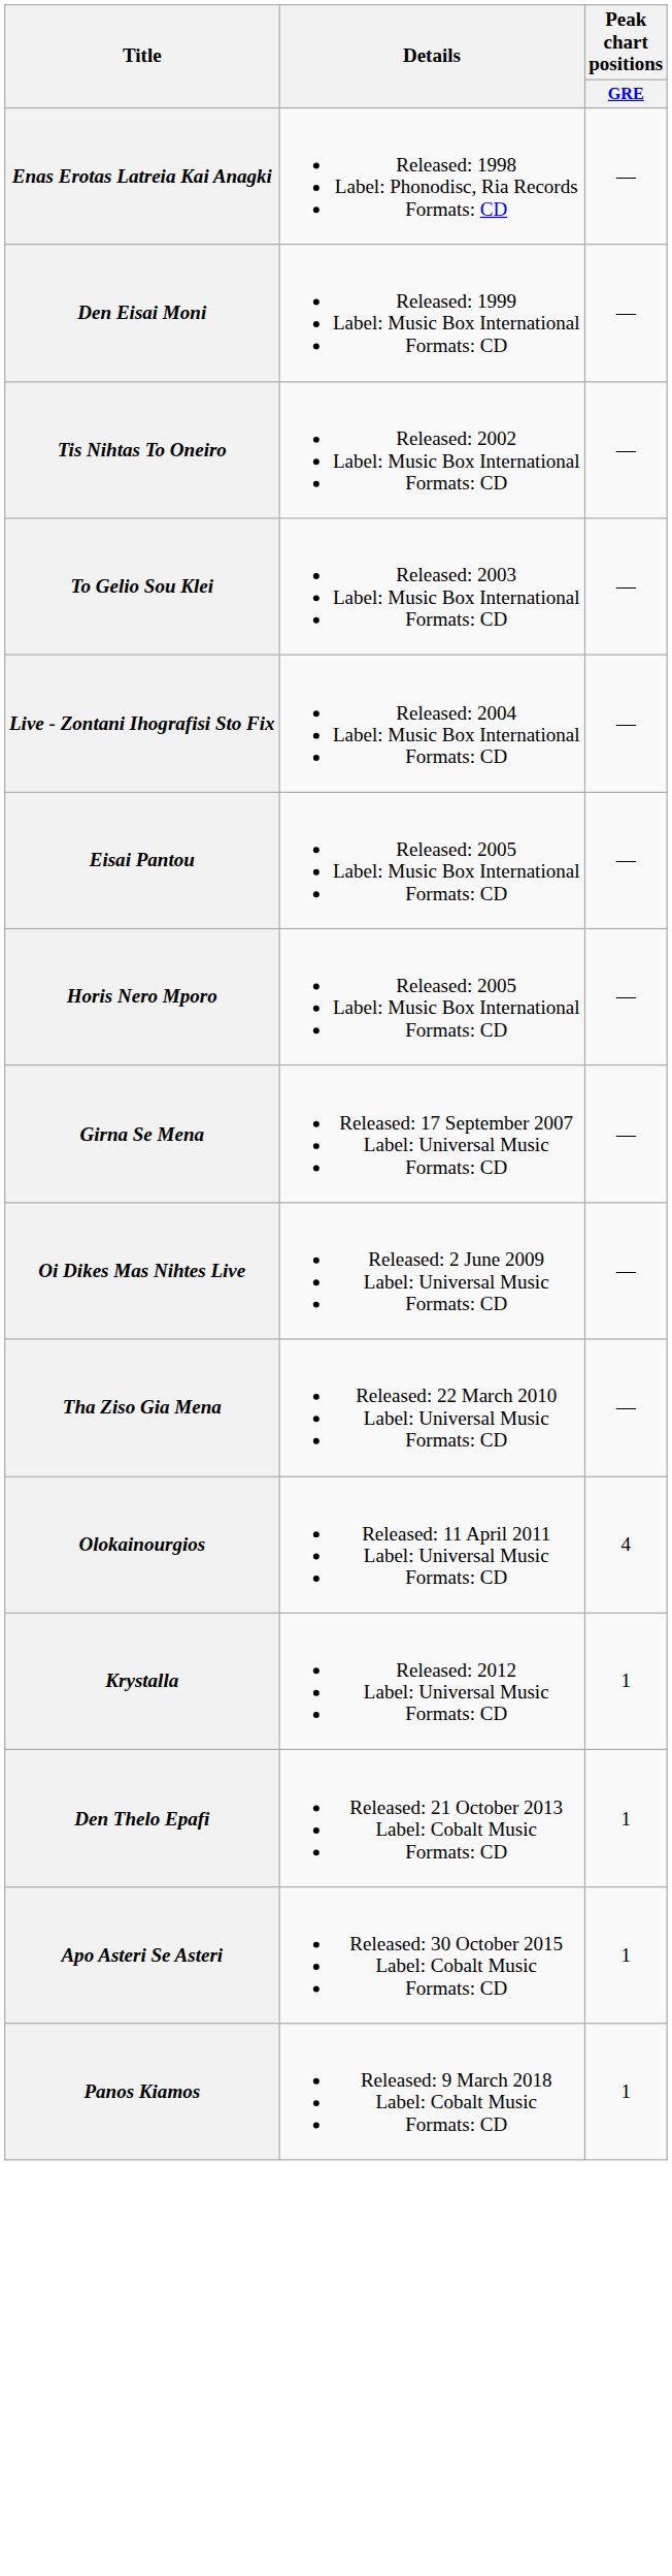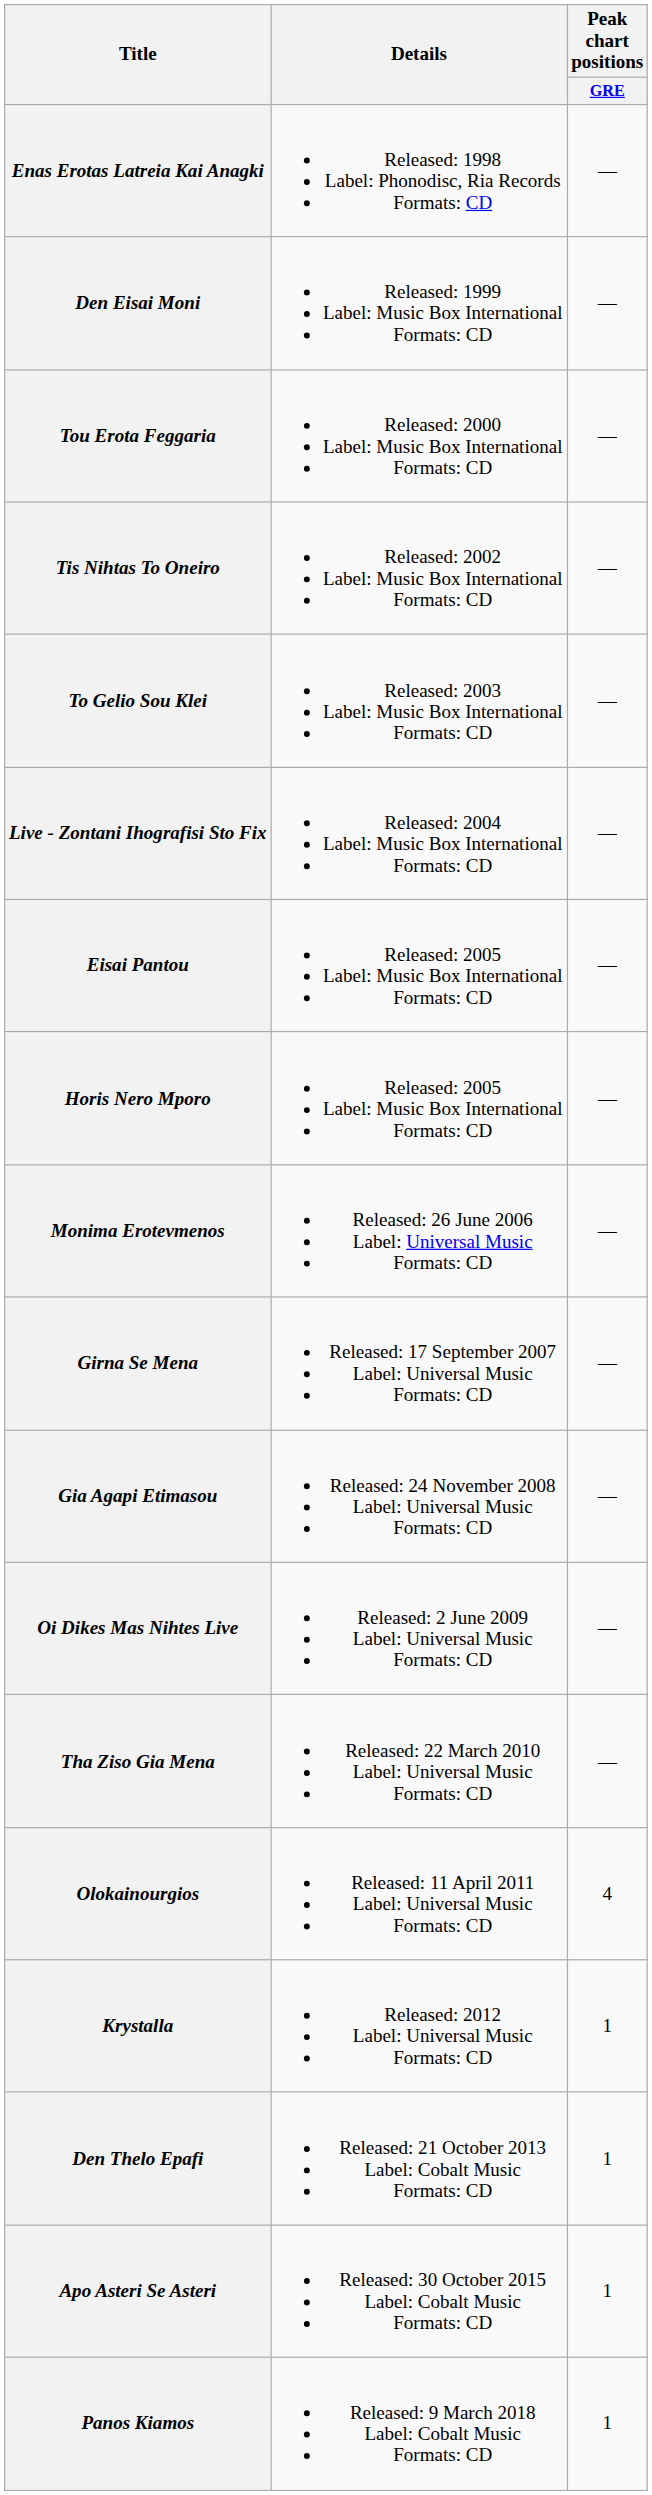+ row: Tou Erota Feggaria | Released: 2000 Label: Music Box International Formats: CD | —
+ row: Monima Erotevmenos | Released: 26 June 2006 Label: Universal Music Formats: CD | —
+ row: Gia Agapi Etimasou | Released: 24 November 2008 Label: Universal Music Formats: CD | —
